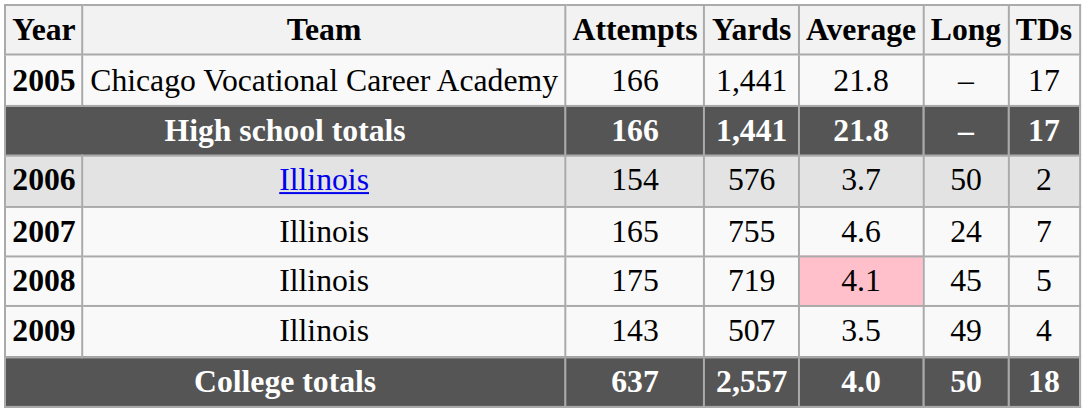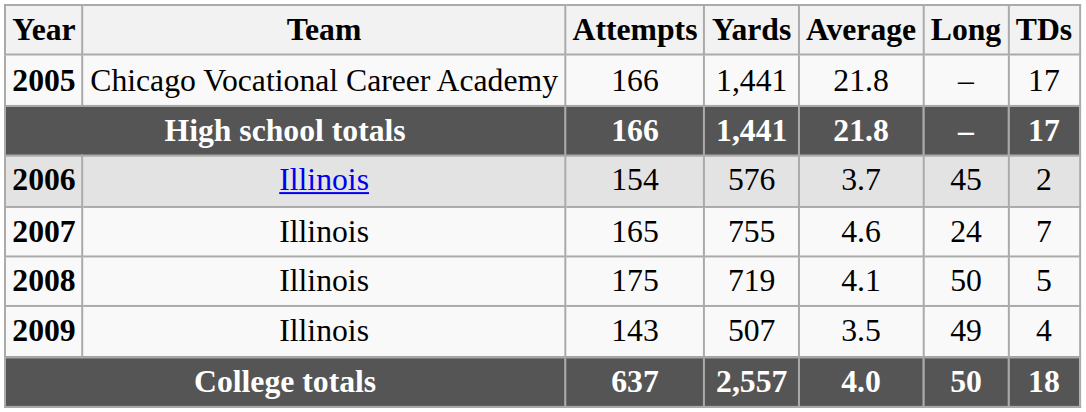2006 | Long: 50 -> 45
2008 | Average: pink background -> no background
2008 | Long: 45 -> 50
